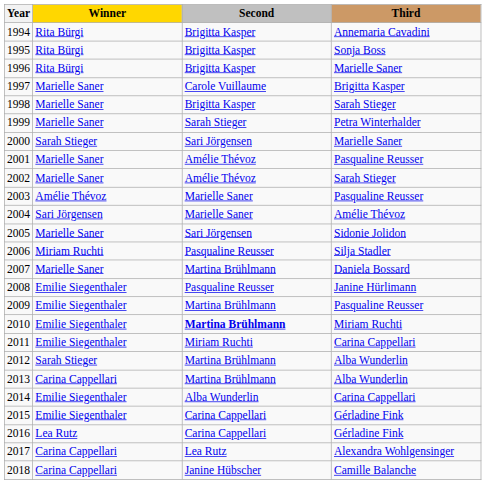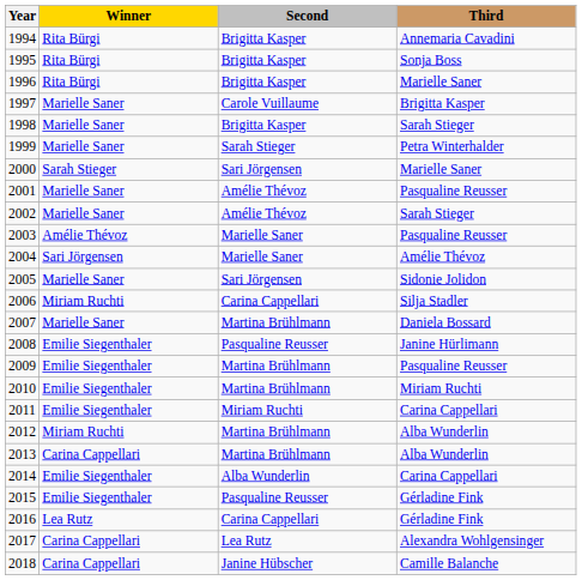2006 | Second: Pasqualine Reusser -> Carina Cappellari
2010 | Second: bold -> normal
2012 | Winner: Sarah Stieger -> Miriam Ruchti
2015 | Second: Carina Cappellari -> Pasqualine Reusser
